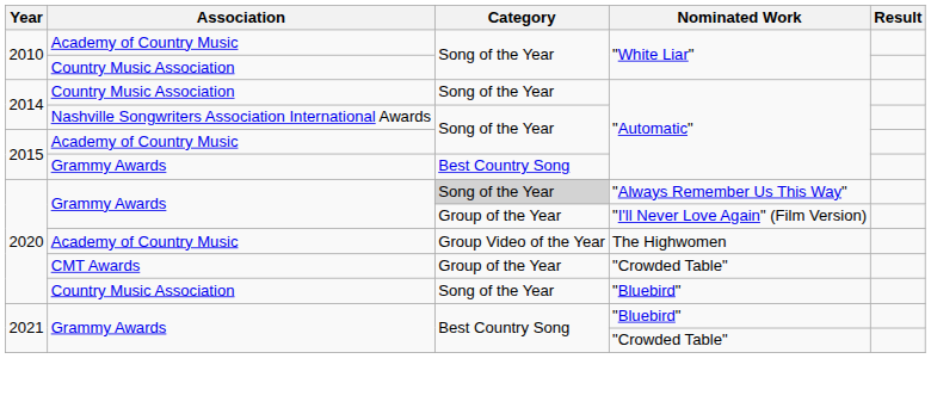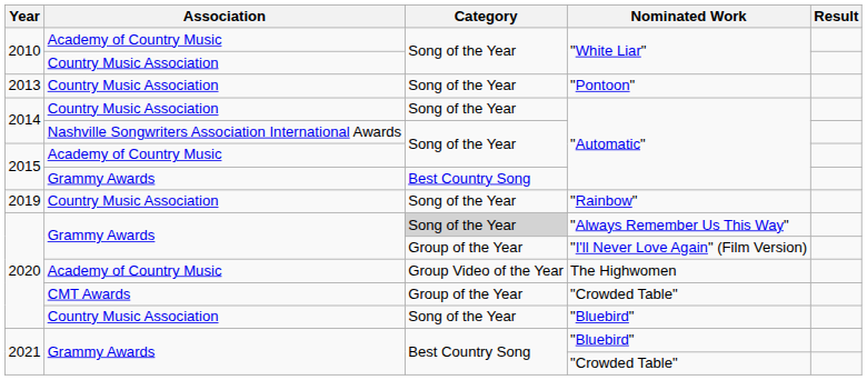+ row: 2013 | Country Music Association | Song of the Year | "Pontoon"
+ row: 2019 | Country Music Association | Song of the Year | "Rainbow"
